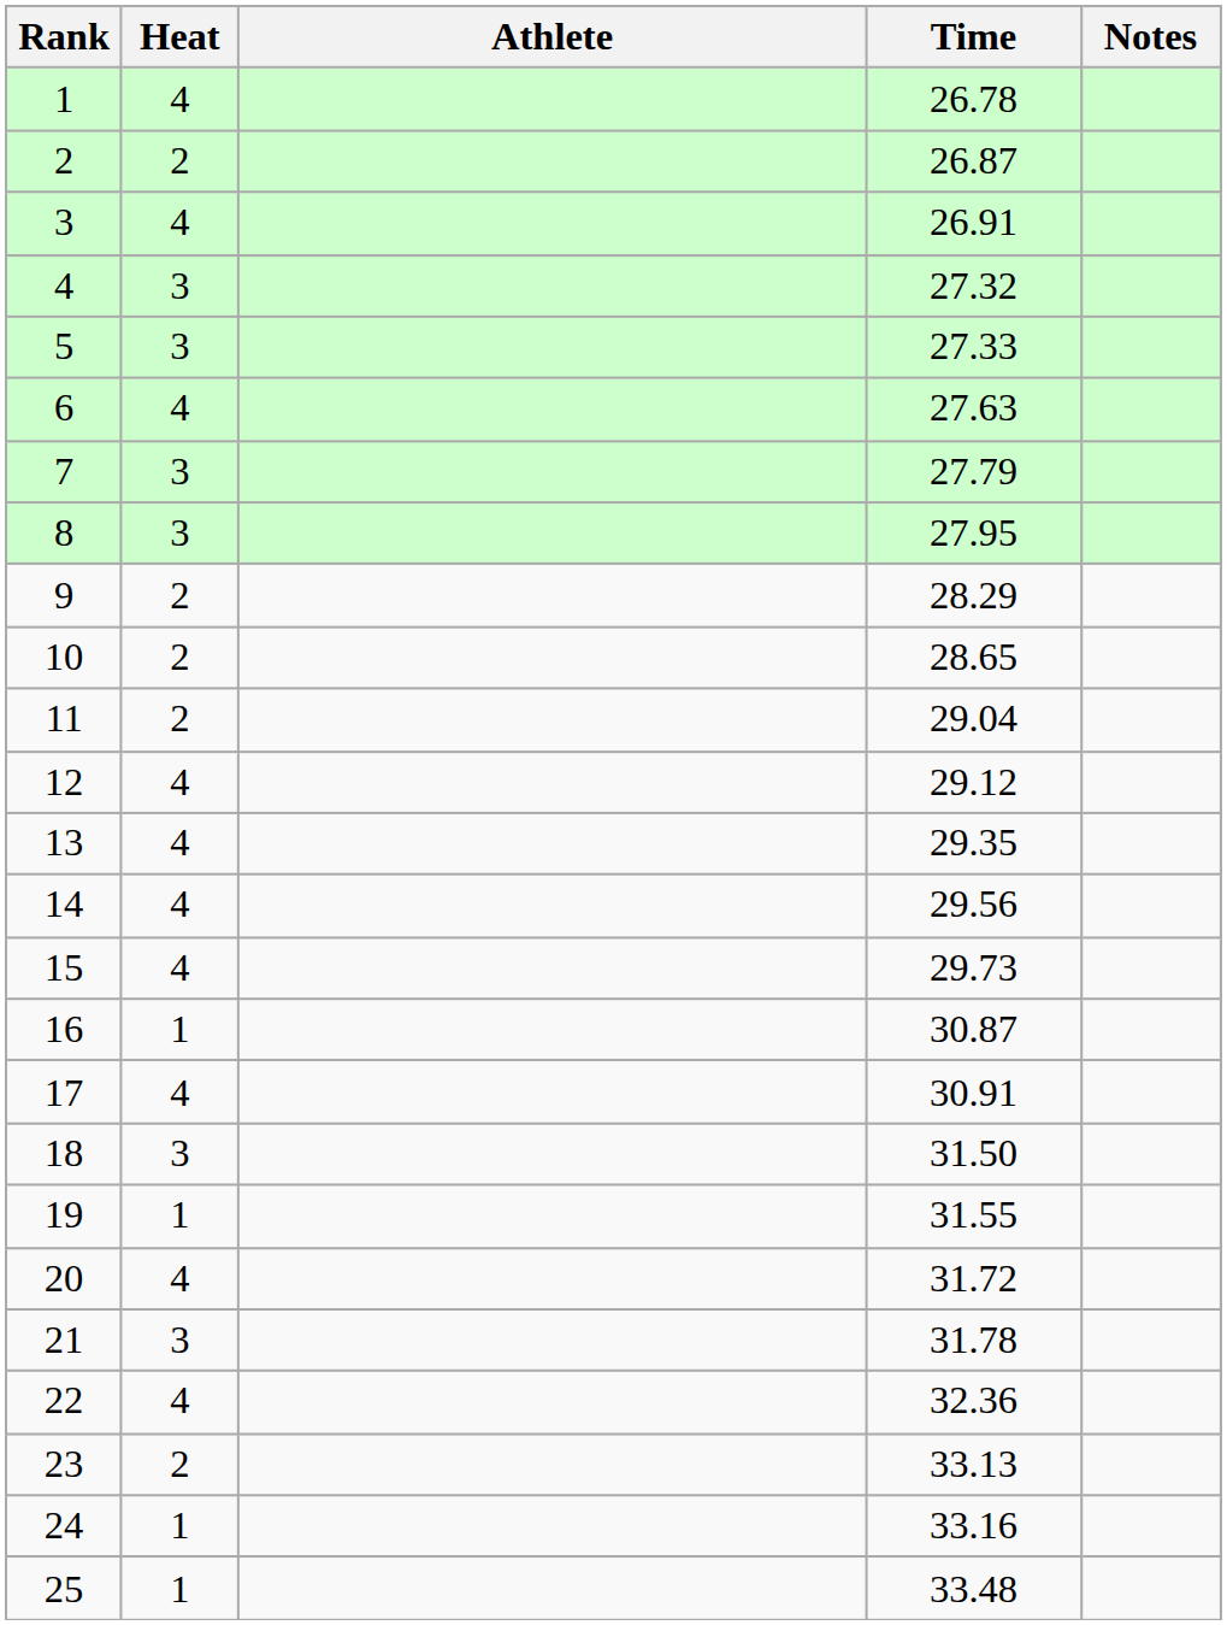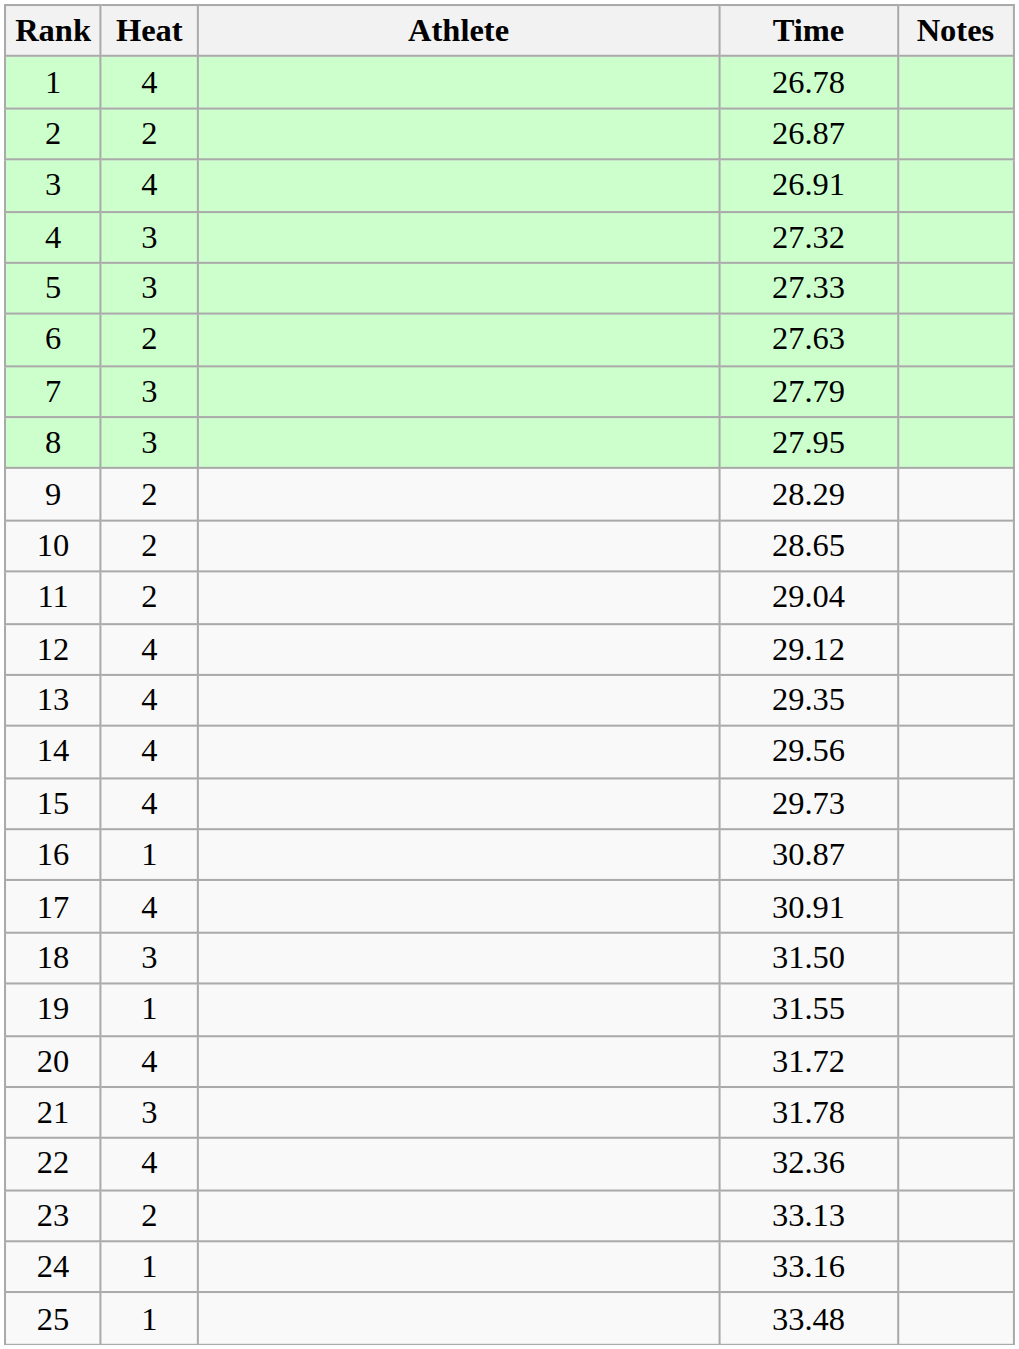6 | Heat: 4 -> 2
